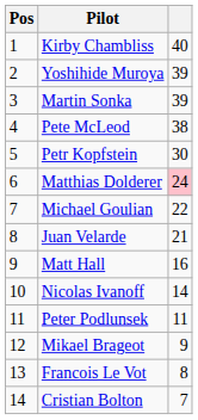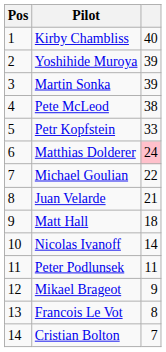Petr Kopfstein | column 3: 30 -> 33
Matt Hall | column 3: 16 -> 18
